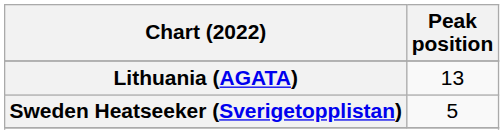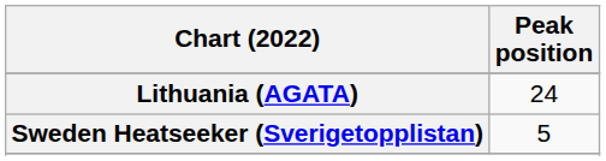Lithuania (AGATA) | Peak position: 13 -> 24
